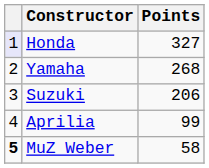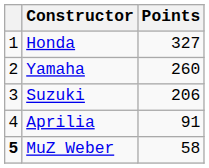Honda | column 1: lavender background -> no background
Yamaha | Points: 268 -> 260
Aprilia | Points: 99 -> 91
